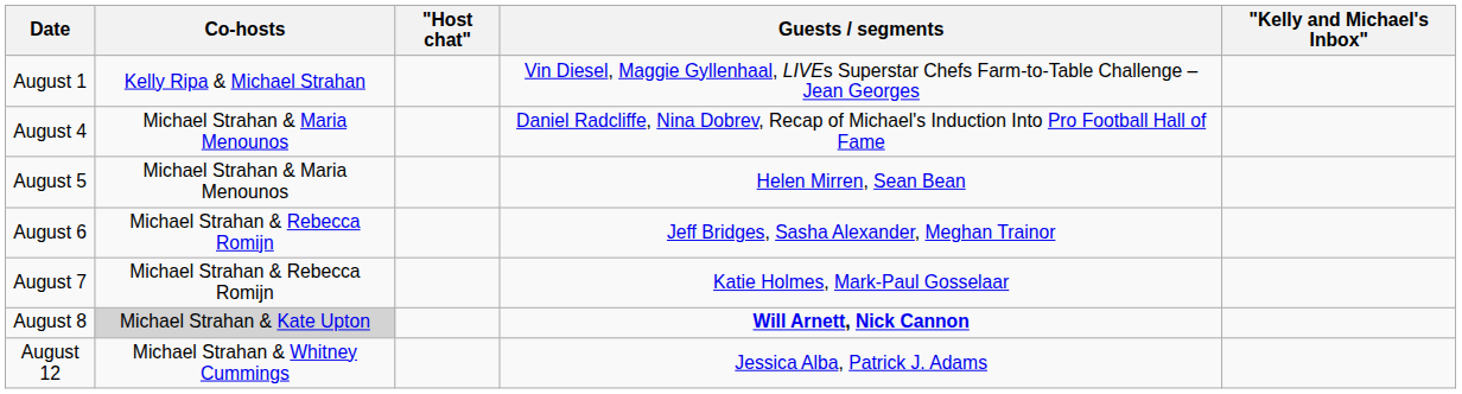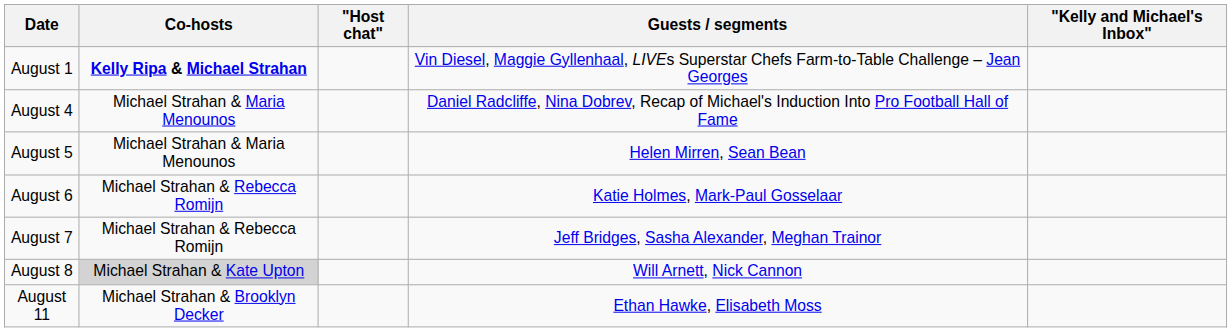August 1 | Co-hosts: normal -> bold
August 6 | Guests / segments: Jeff Bridges, Sasha Alexander, Meghan Trainor -> Katie Holmes, Mark-Paul Gosselaar
August 7 | Guests / segments: Katie Holmes, Mark-Paul Gosselaar -> Jeff Bridges, Sasha Alexander, Meghan Trainor
August 8 | Guests / segments: bold -> normal
+ row: August 11 | Michael Strahan & Brooklyn Decker | Ethan Hawke, Elisabeth Moss
- row: August 12 | Michael Strahan & Whitney Cummings | Jessica Alba, Patrick J. Adams
